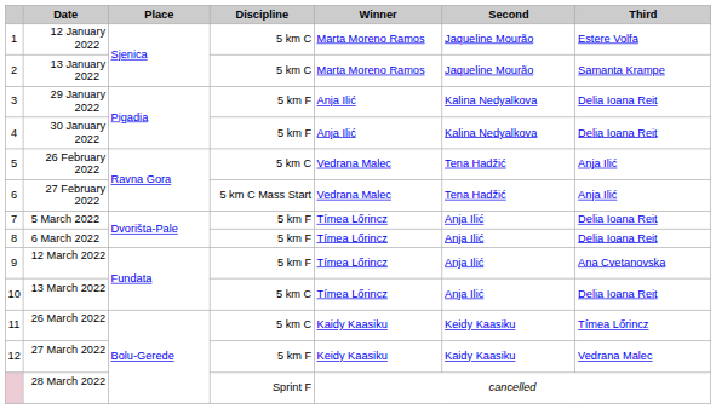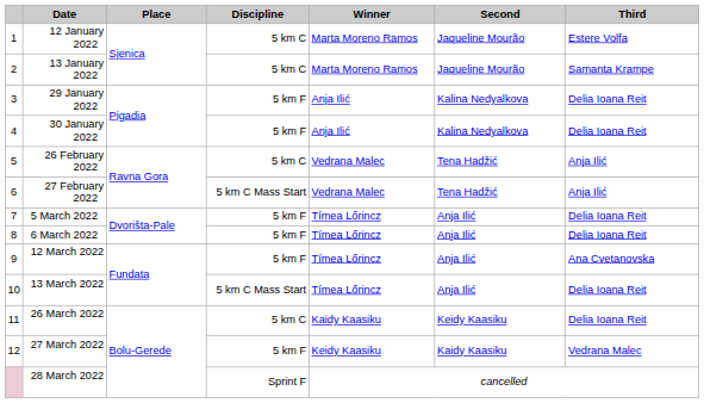13 March 2022 | Discipline: 5 km C -> 5 km C Mass Start
26 March 2022 | Third: Tímea Lőrincz -> Delia Ioana Reit
